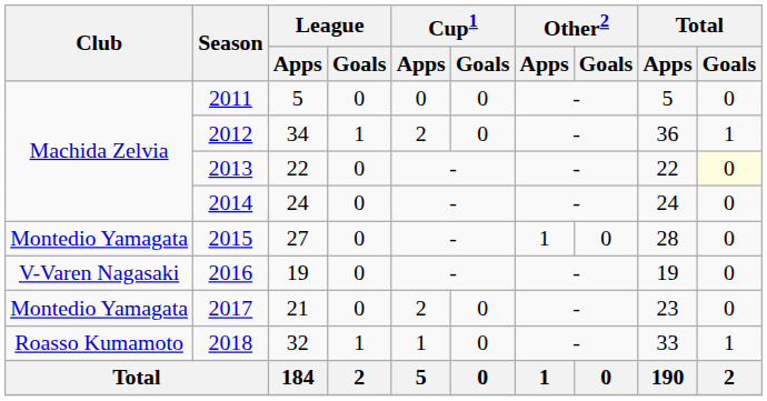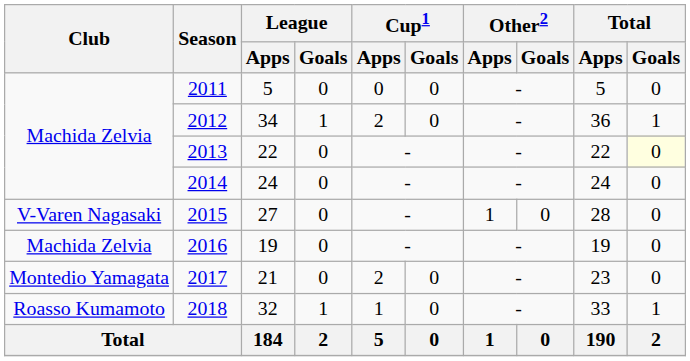2015 | Club: Montedio Yamagata -> V-Varen Nagasaki
2016 | Club: V-Varen Nagasaki -> Machida Zelvia
